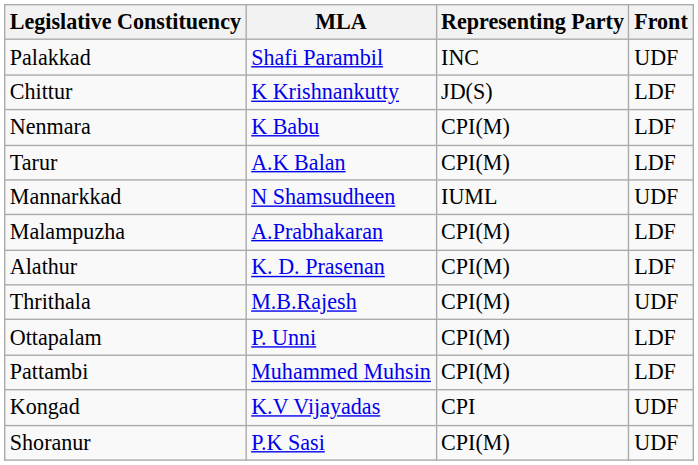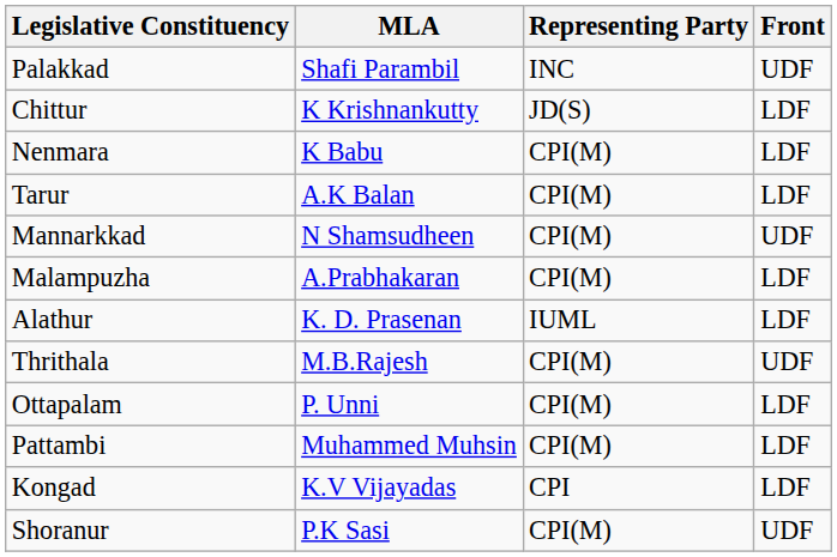Mannarkkad | Representing Party: IUML -> CPI(M)
Alathur | Representing Party: CPI(M) -> IUML
Kongad | Front: UDF -> LDF
